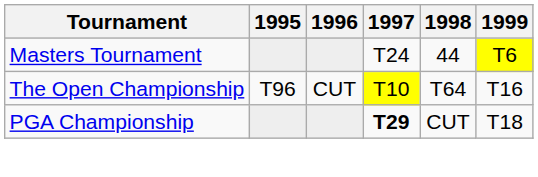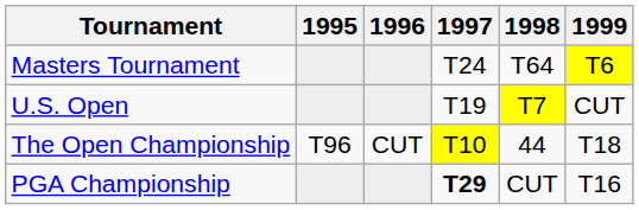Masters Tournament | 1998: 44 -> T64
+ row: U.S. Open | T19 | T7 | CUT
The Open Championship | 1998: T64 -> 44
The Open Championship | 1999: T16 -> T18
PGA Championship | 1999: T18 -> T16
